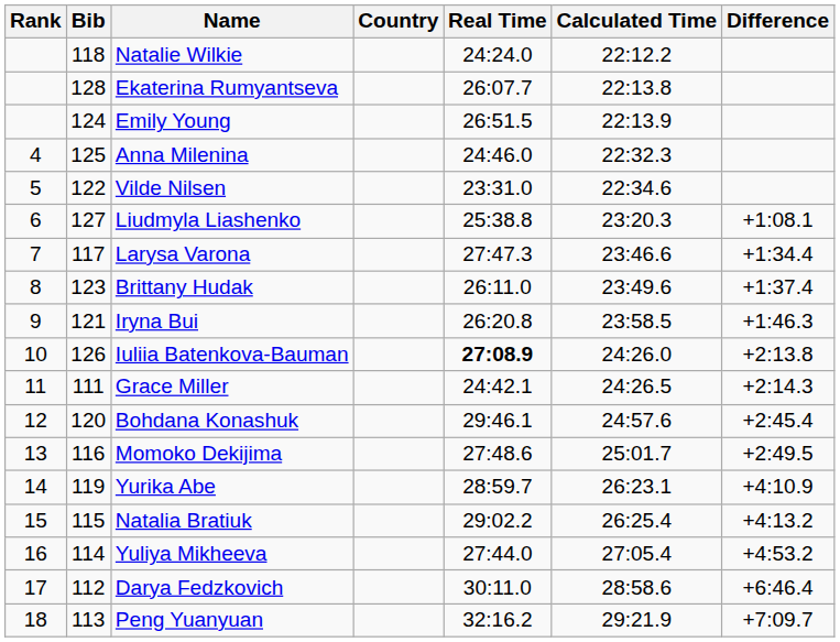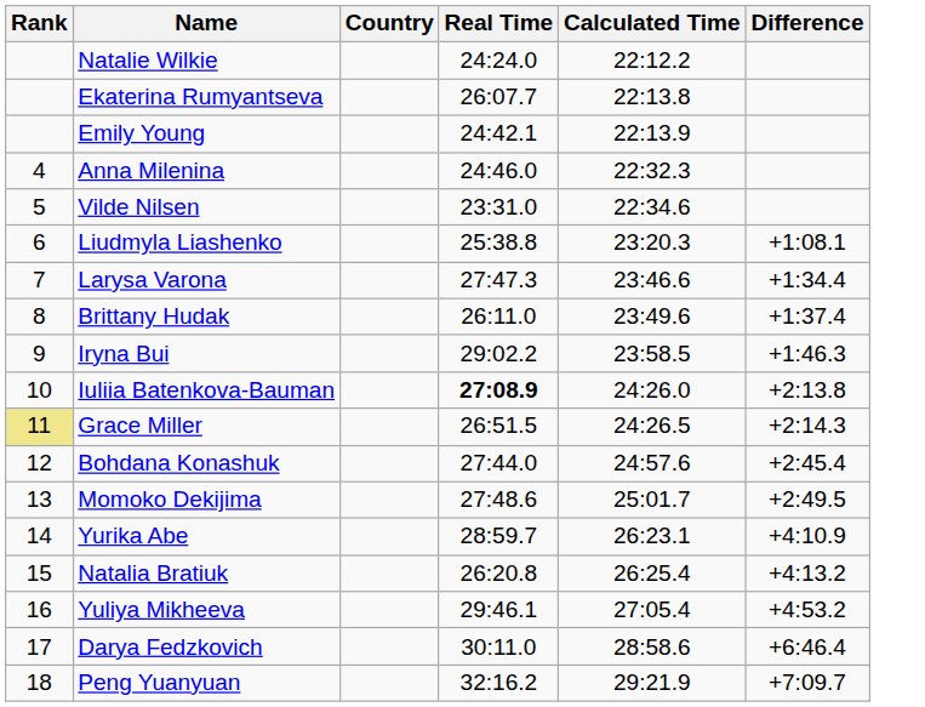- column: Bib | 118 | 128 | 124 | 125 | 122 | 127 | 117 | 123 | 121 | 126 | 111 | 120 | 116 | 119 | 115 | 114 | 112 | 113
Emily Young | Real Time: 26:51.5 -> 24:42.1
Iryna Bui | Real Time: 26:20.8 -> 29:02.2
Grace Miller | Rank: no background -> khaki background
Grace Miller | Real Time: 24:42.1 -> 26:51.5
Bohdana Konashuk | Real Time: 29:46.1 -> 27:44.0
Natalia Bratiuk | Real Time: 29:02.2 -> 26:20.8
Yuliya Mikheeva | Real Time: 27:44.0 -> 29:46.1
